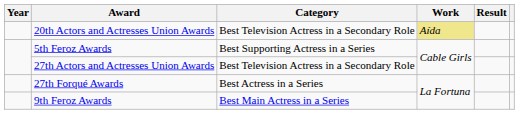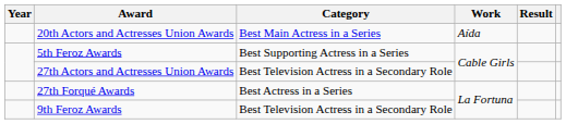20th Actors and Actresses Union Awards | Category: Best Television Actress in a Secondary Role -> Best Main Actress in a Series
20th Actors and Actresses Union Awards | Work: khaki background -> no background
9th Feroz Awards | Category: Best Main Actress in a Series -> Best Television Actress in a Secondary Role
